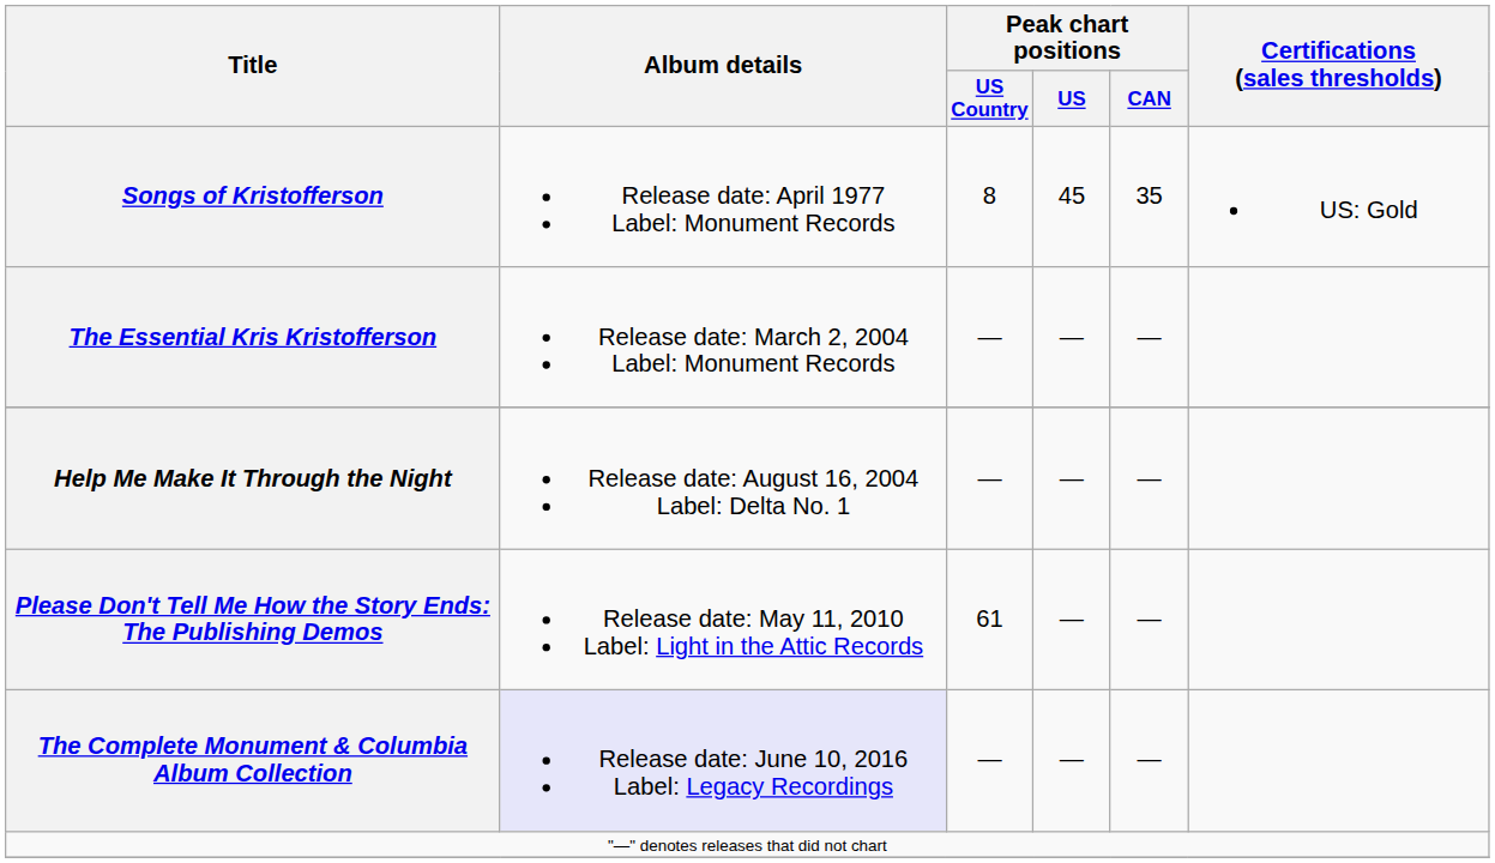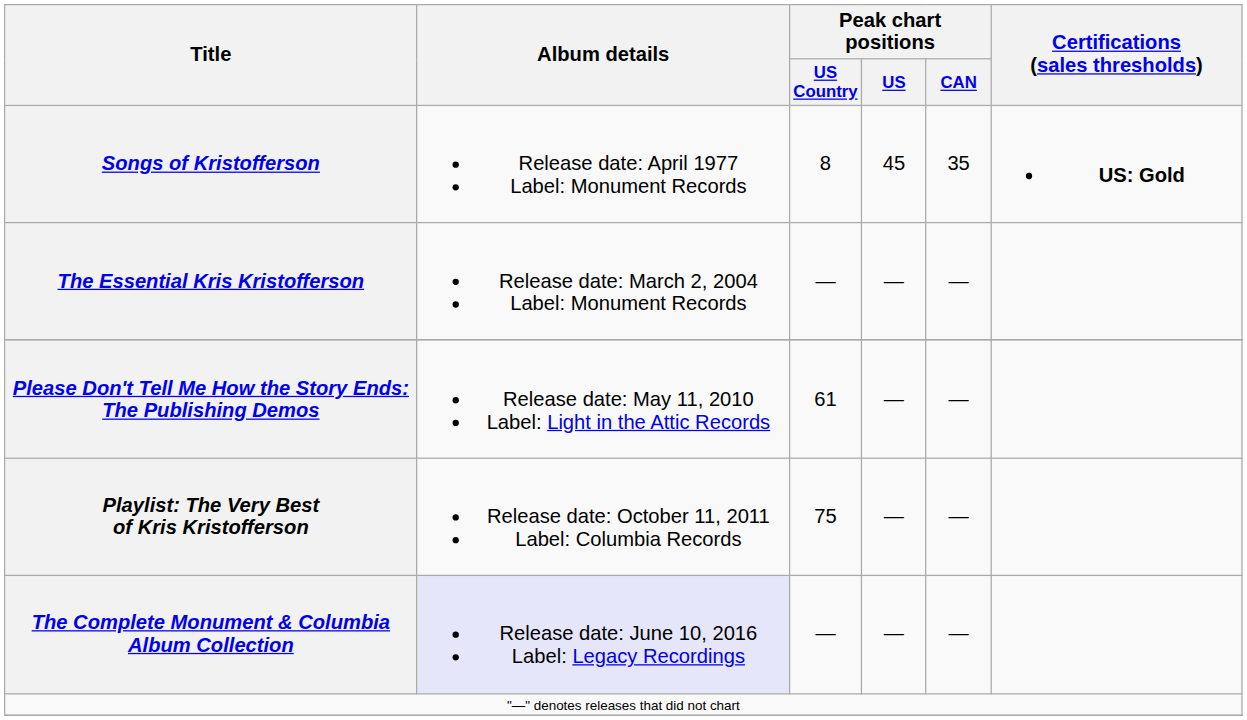Songs of Kristofferson | Certifications (sales thresholds): normal -> bold
- row: Help Me Make It Through the Night | Release date: August 16, 2004 Label: Delta No. 1 | — | — | —
+ row: Playlist: The Very Best of Kris Kristofferson | Release date: October 11, 2011 Label: Columbia Records | 75 | — | —
